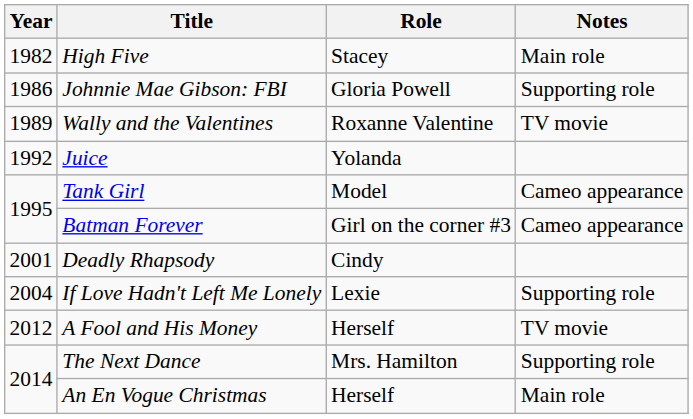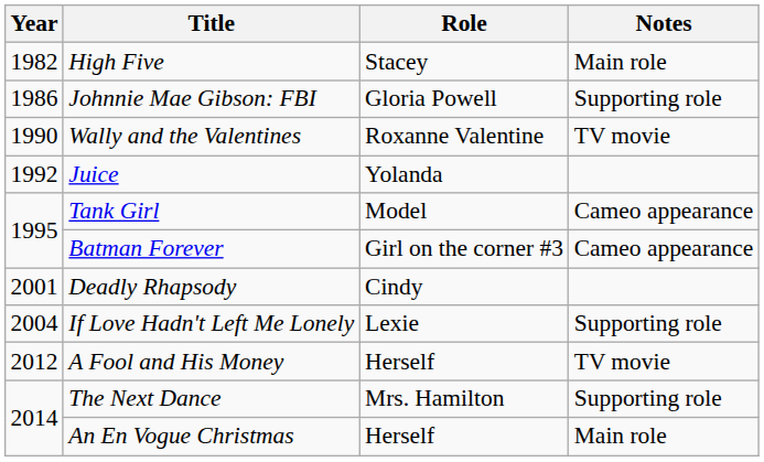Wally and the Valentines | Year: 1989 -> 1990
